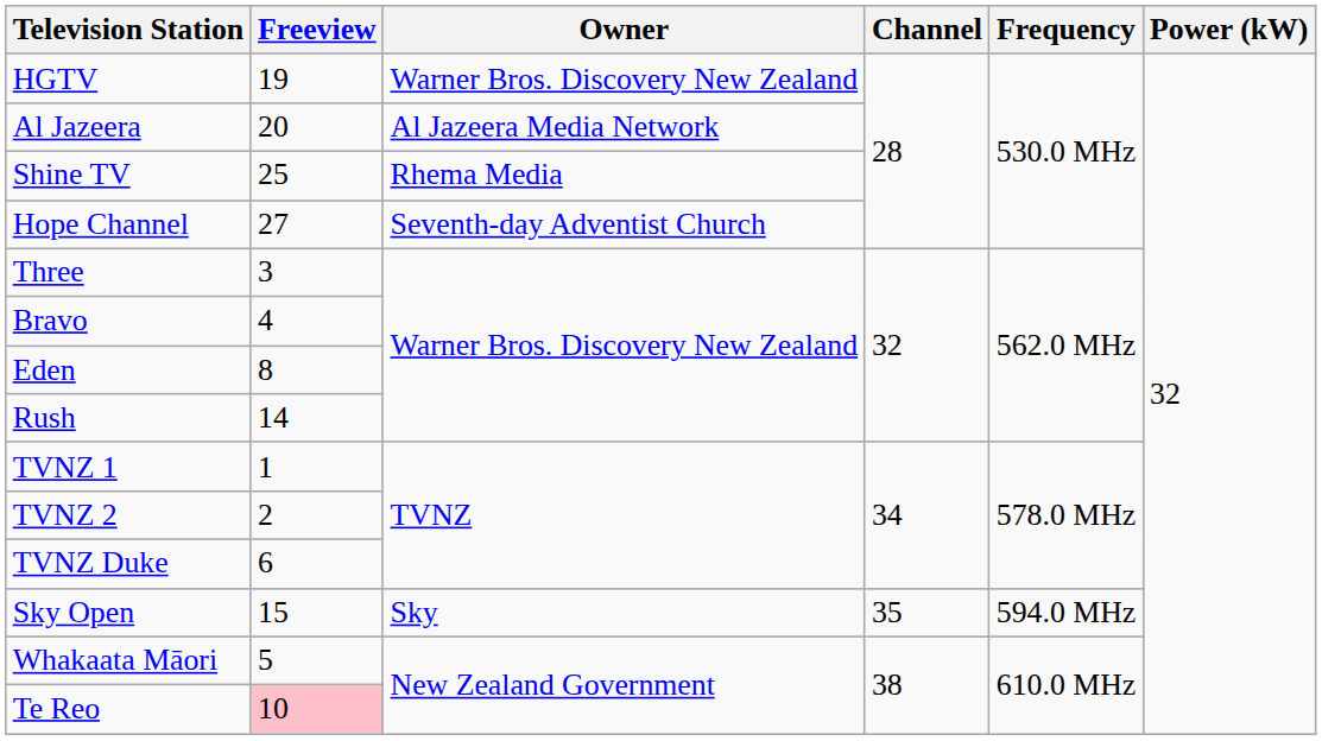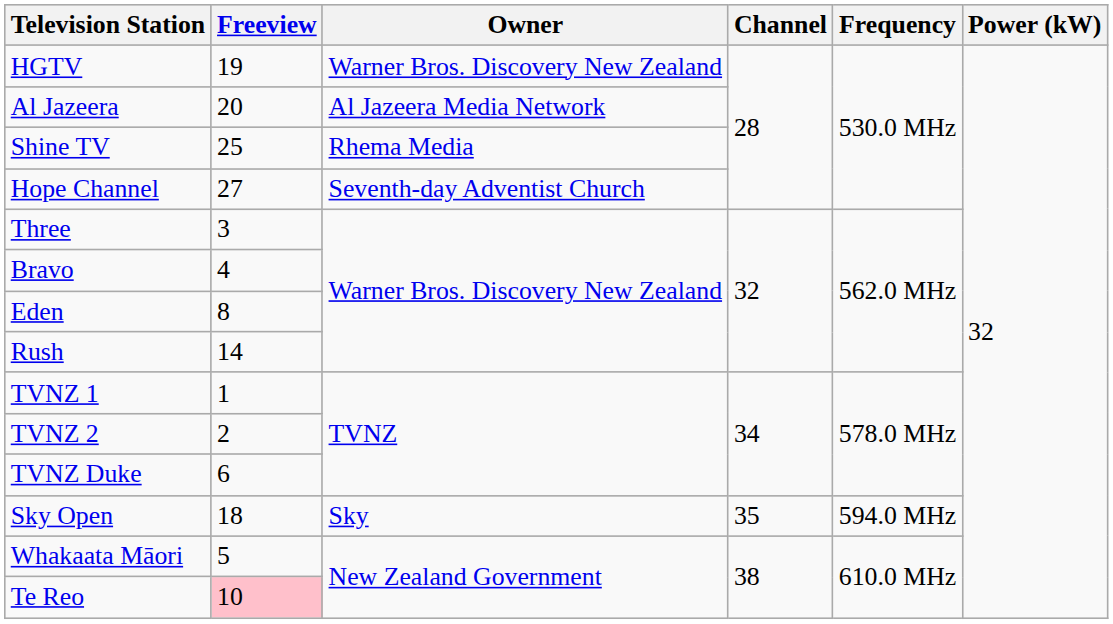Sky Open | Freeview: 15 -> 18
